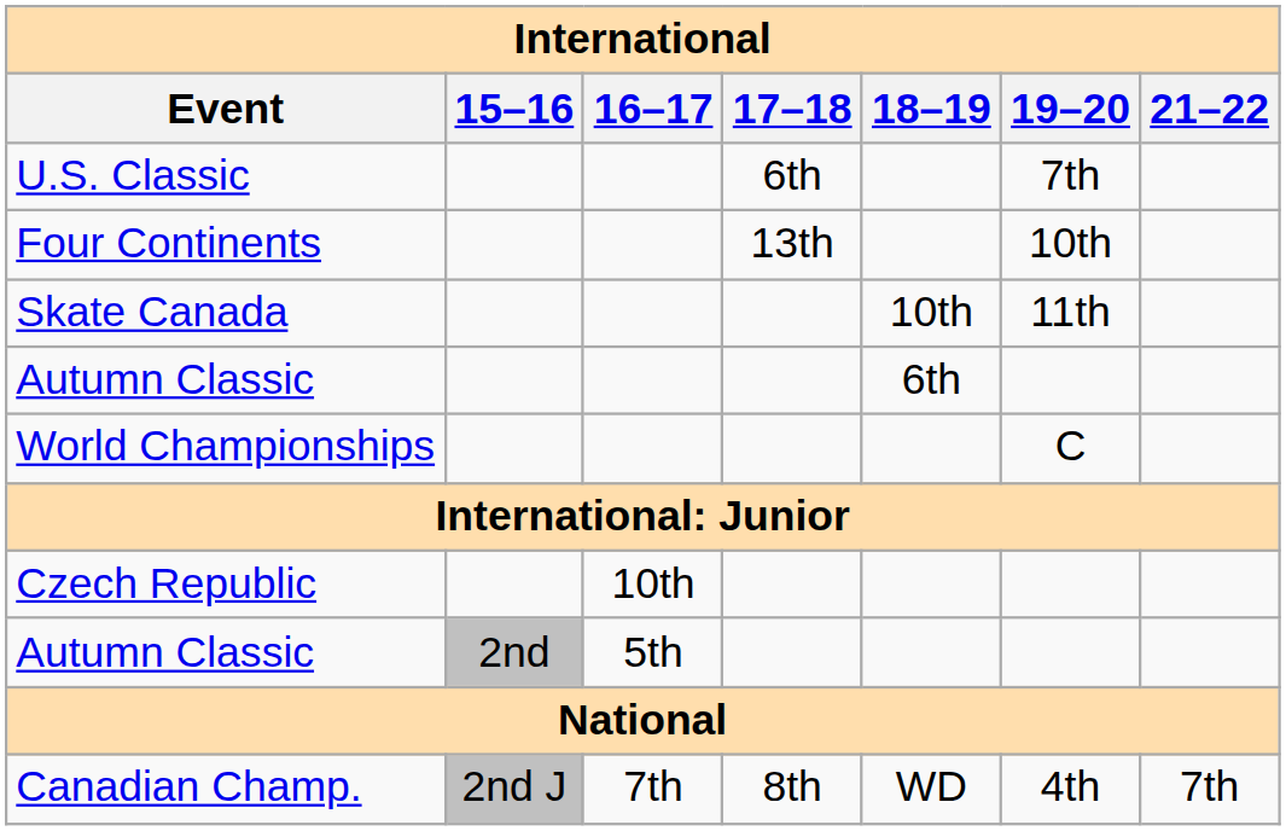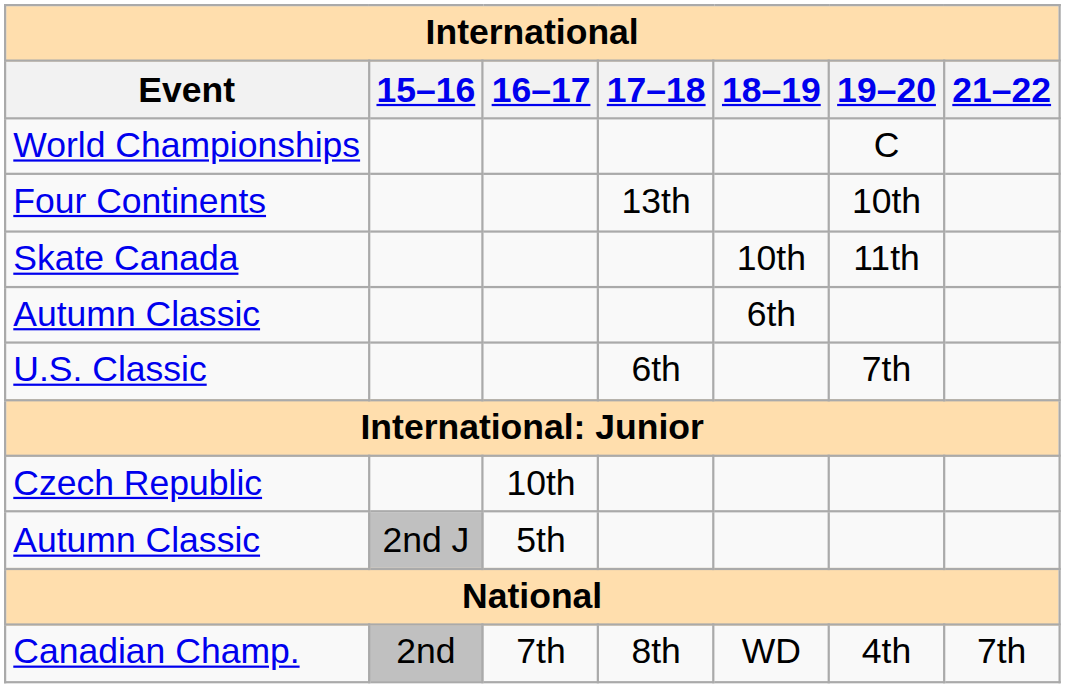rows swapped: World Championships <-> U.S. Classic
Autumn Classic / 5th | 15–16: 2nd -> 2nd J
Canadian Champ. | 15–16: 2nd J -> 2nd
